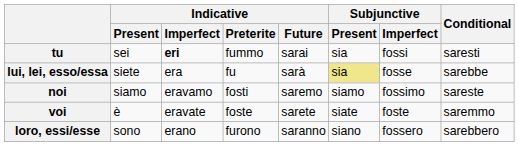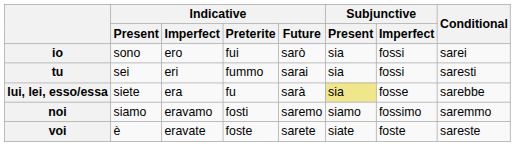+ row: io | sono | ero | fui | sarò | sia | fossi | sarei
tu | Indicative / Imperfect: bold -> normal
noi | Conditional: sareste -> saremmo
voi | Conditional: saremmo -> sareste
- row: loro, essi/esse | sono | erano | furono | saranno | siano | fossero | sarebbero
